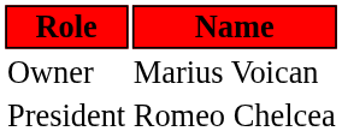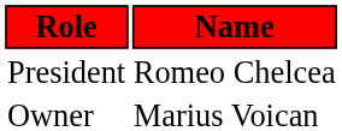rows swapped: Owner <-> President
